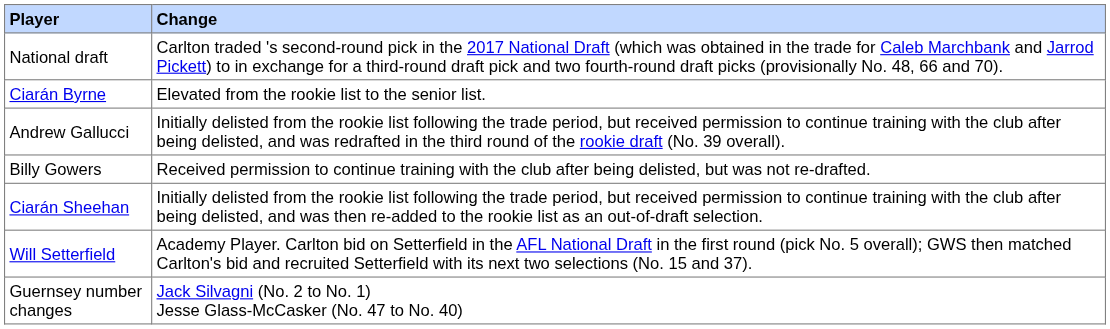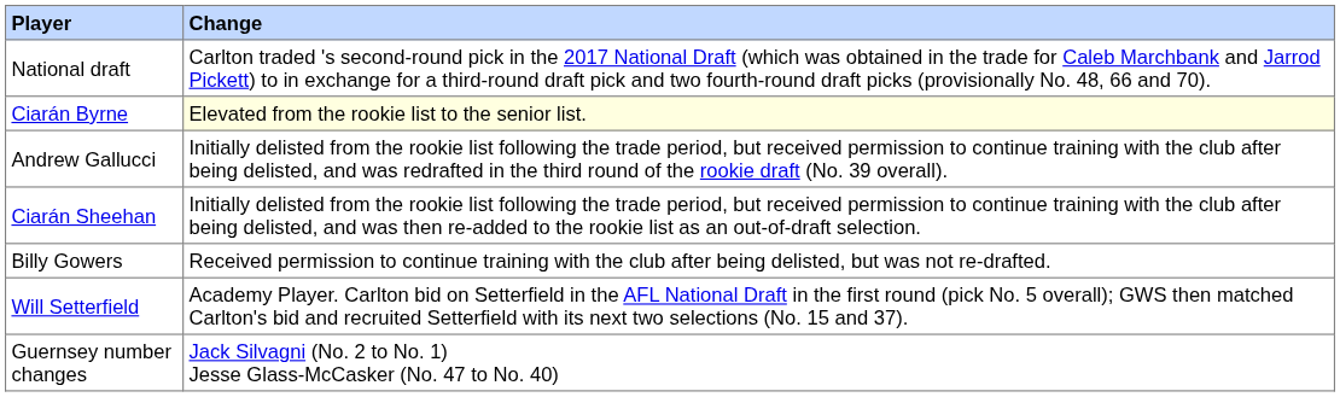Ciarán Byrne | Change: no background -> lightyellow background
rows swapped: Ciarán Sheehan <-> Billy Gowers
